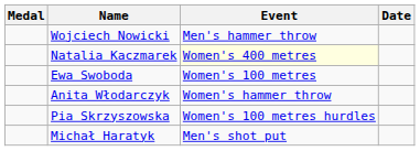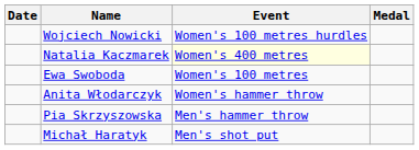columns swapped: Medal <-> Date
Wojciech Nowicki | Event: Men's hammer throw -> Women's 100 metres hurdles
Pia Skrzyszowska | Event: Women's 100 metres hurdles -> Men's hammer throw
